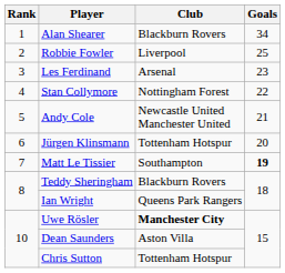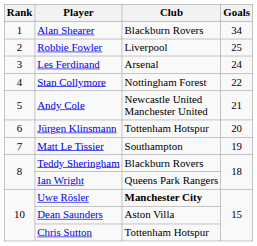Les Ferdinand | Goals: 23 -> 24
Matt Le Tissier | Goals: bold -> normal
